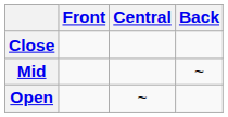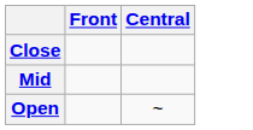- column: Back | ~
